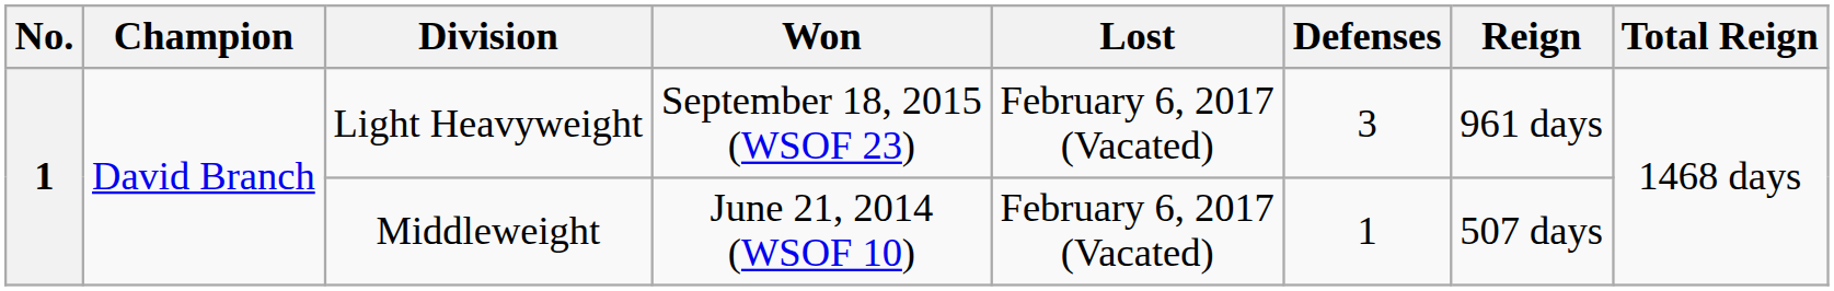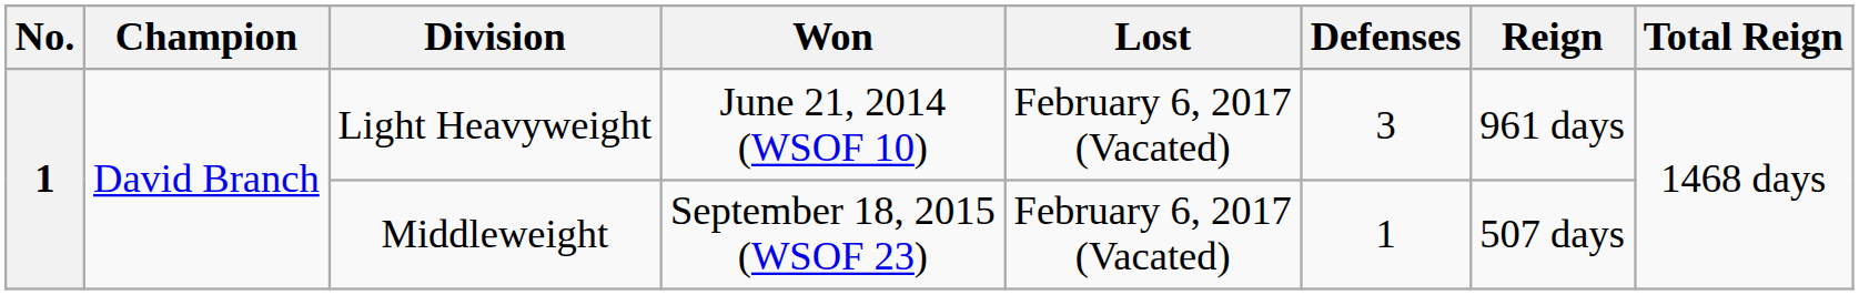Light Heavyweight | Won: September 18, 2015 (WSOF 23) -> June 21, 2014 (WSOF 10)
Middleweight | Won: June 21, 2014 (WSOF 10) -> September 18, 2015 (WSOF 23)
